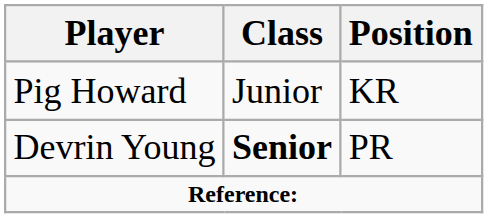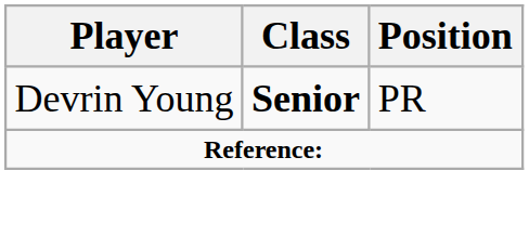- row: Pig Howard | Junior | KR
